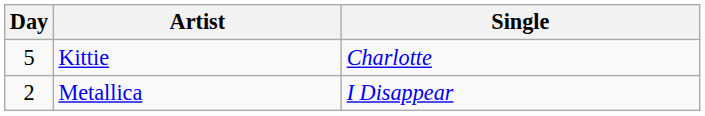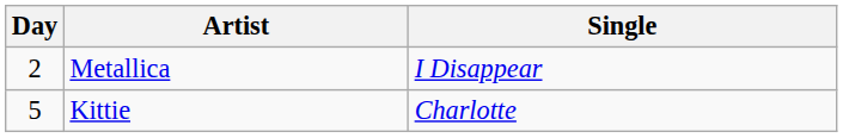rows swapped: Metallica <-> Kittie
